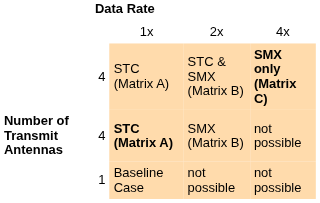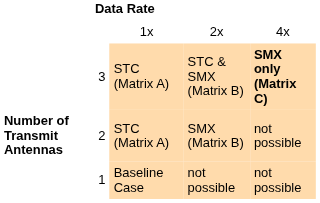STC & SMX (Matrix B) | column 2: 4 -> 3
SMX (Matrix B) | column 2: 4 -> 2
SMX (Matrix B) | column 3: bold -> normal
